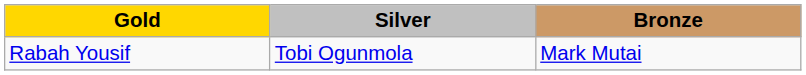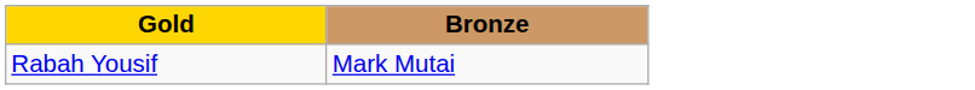- column: Silver | Tobi Ogunmola
